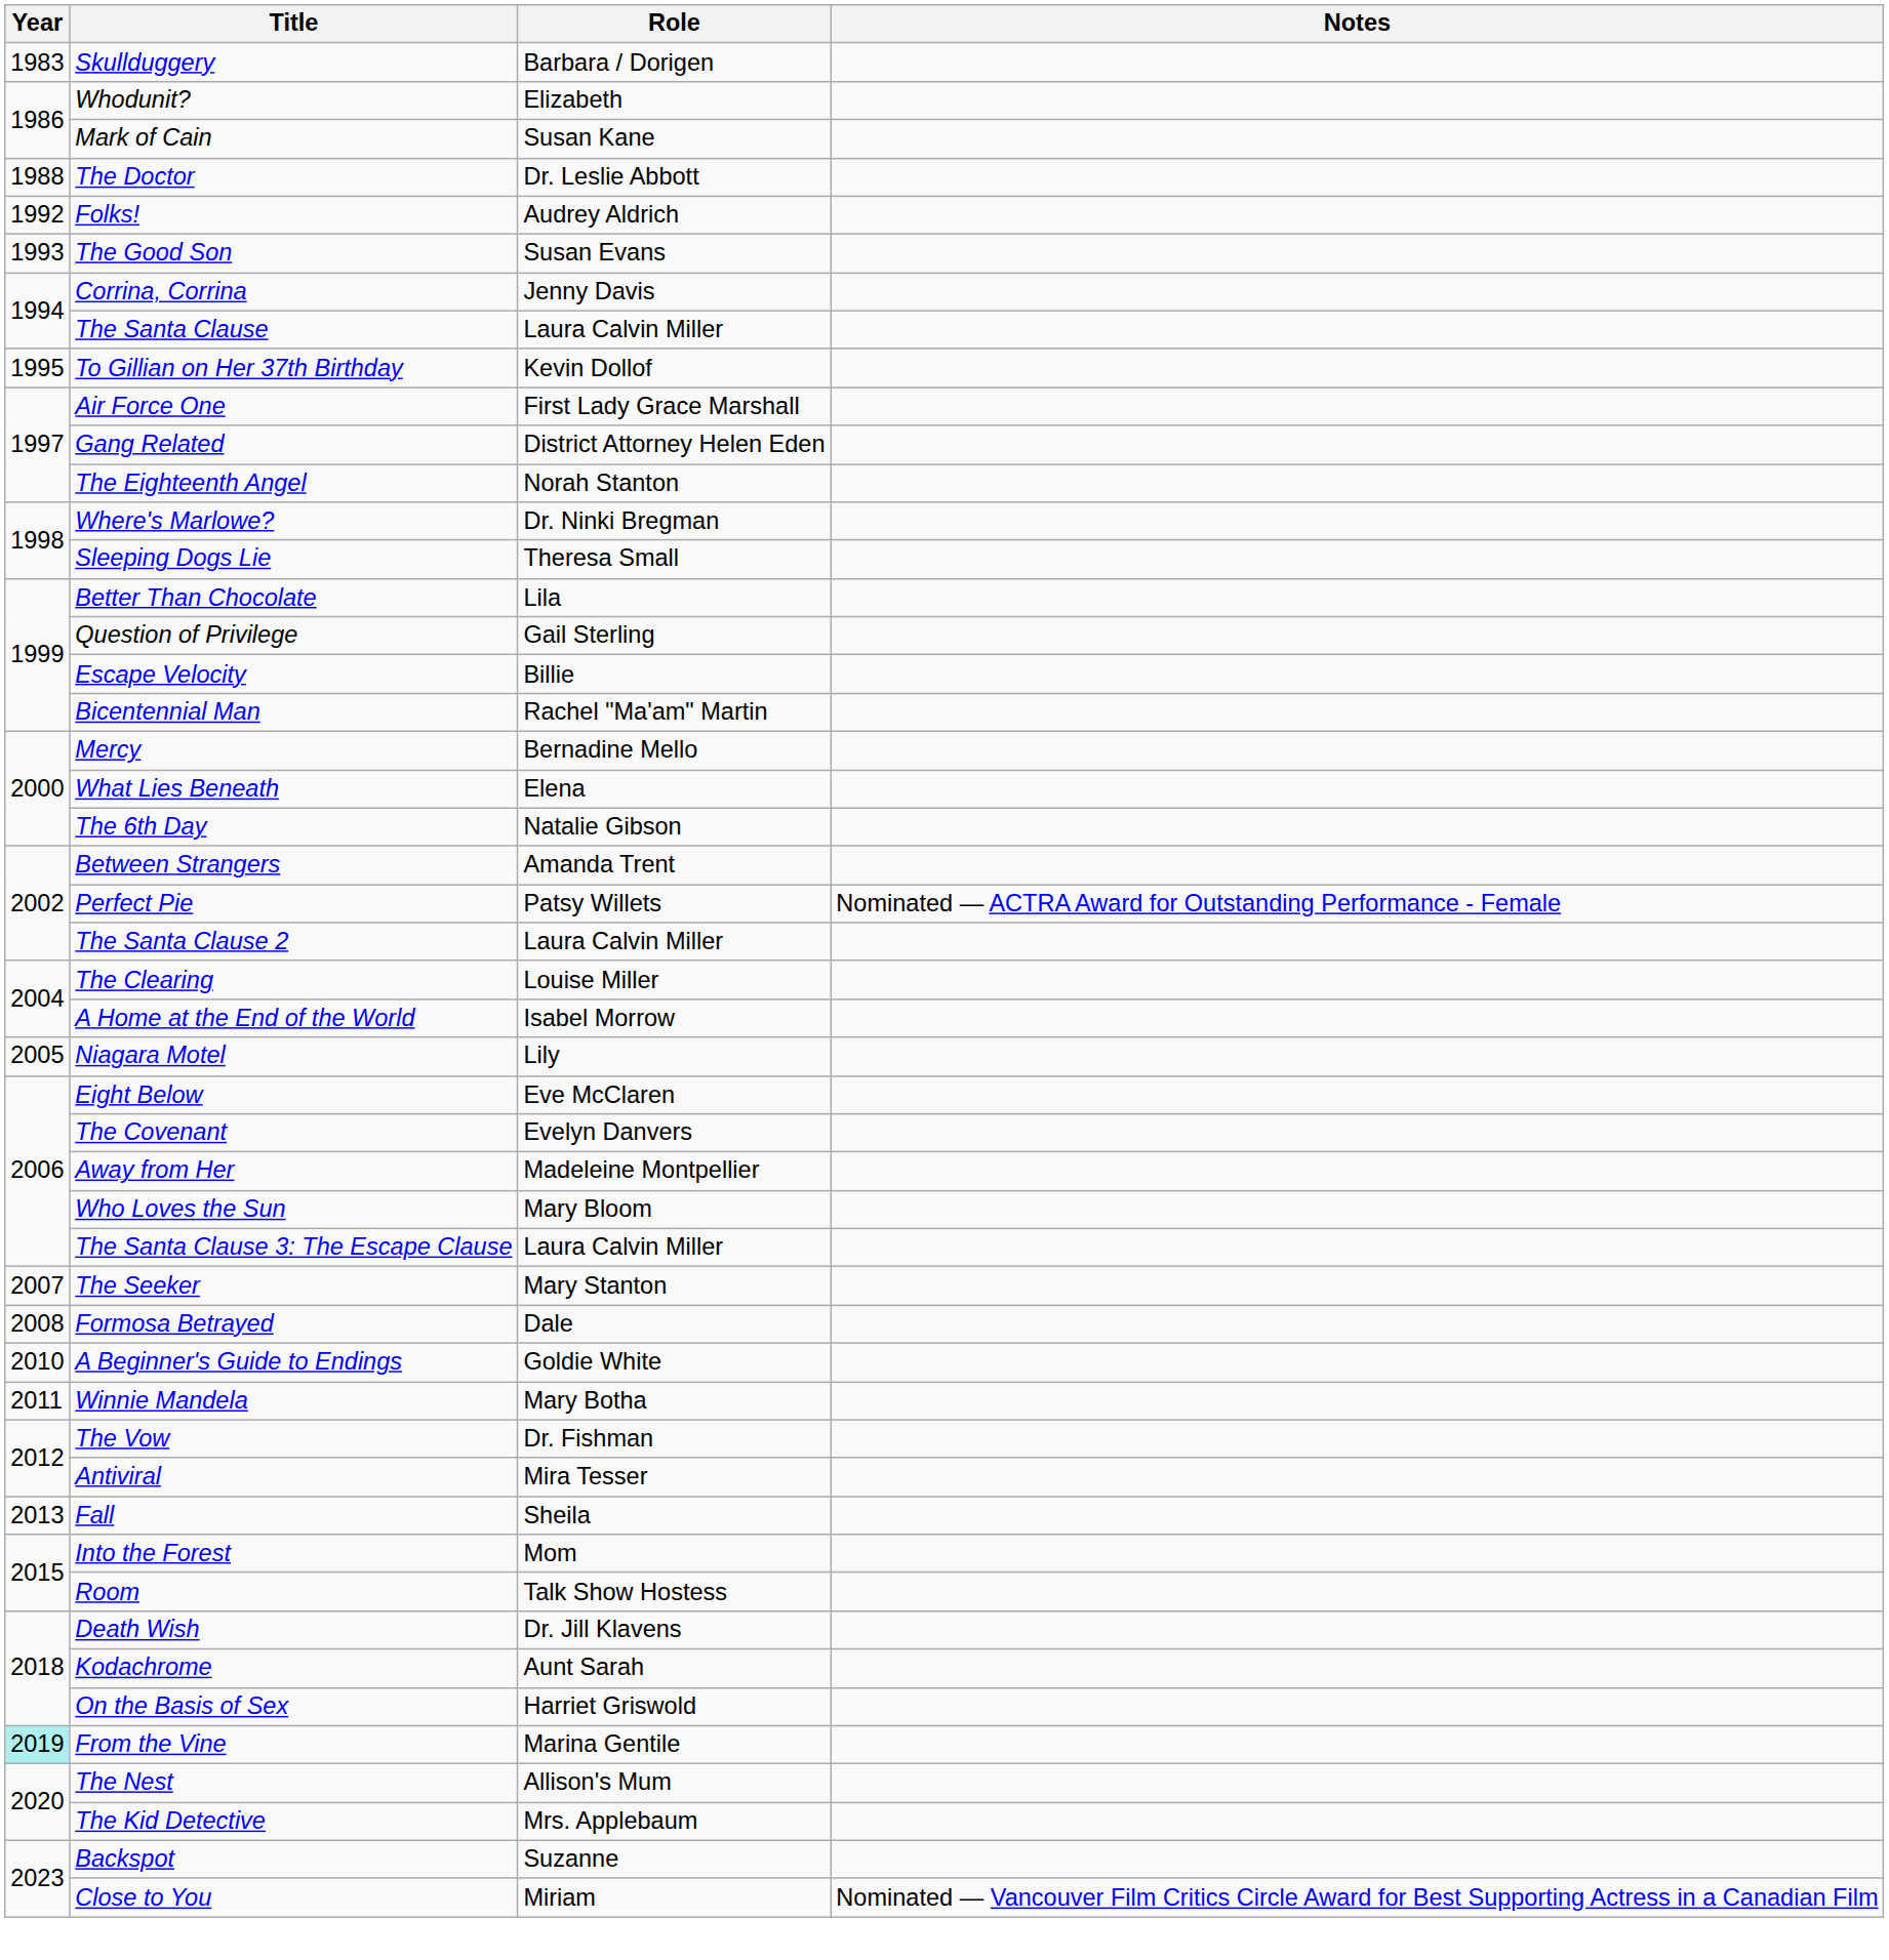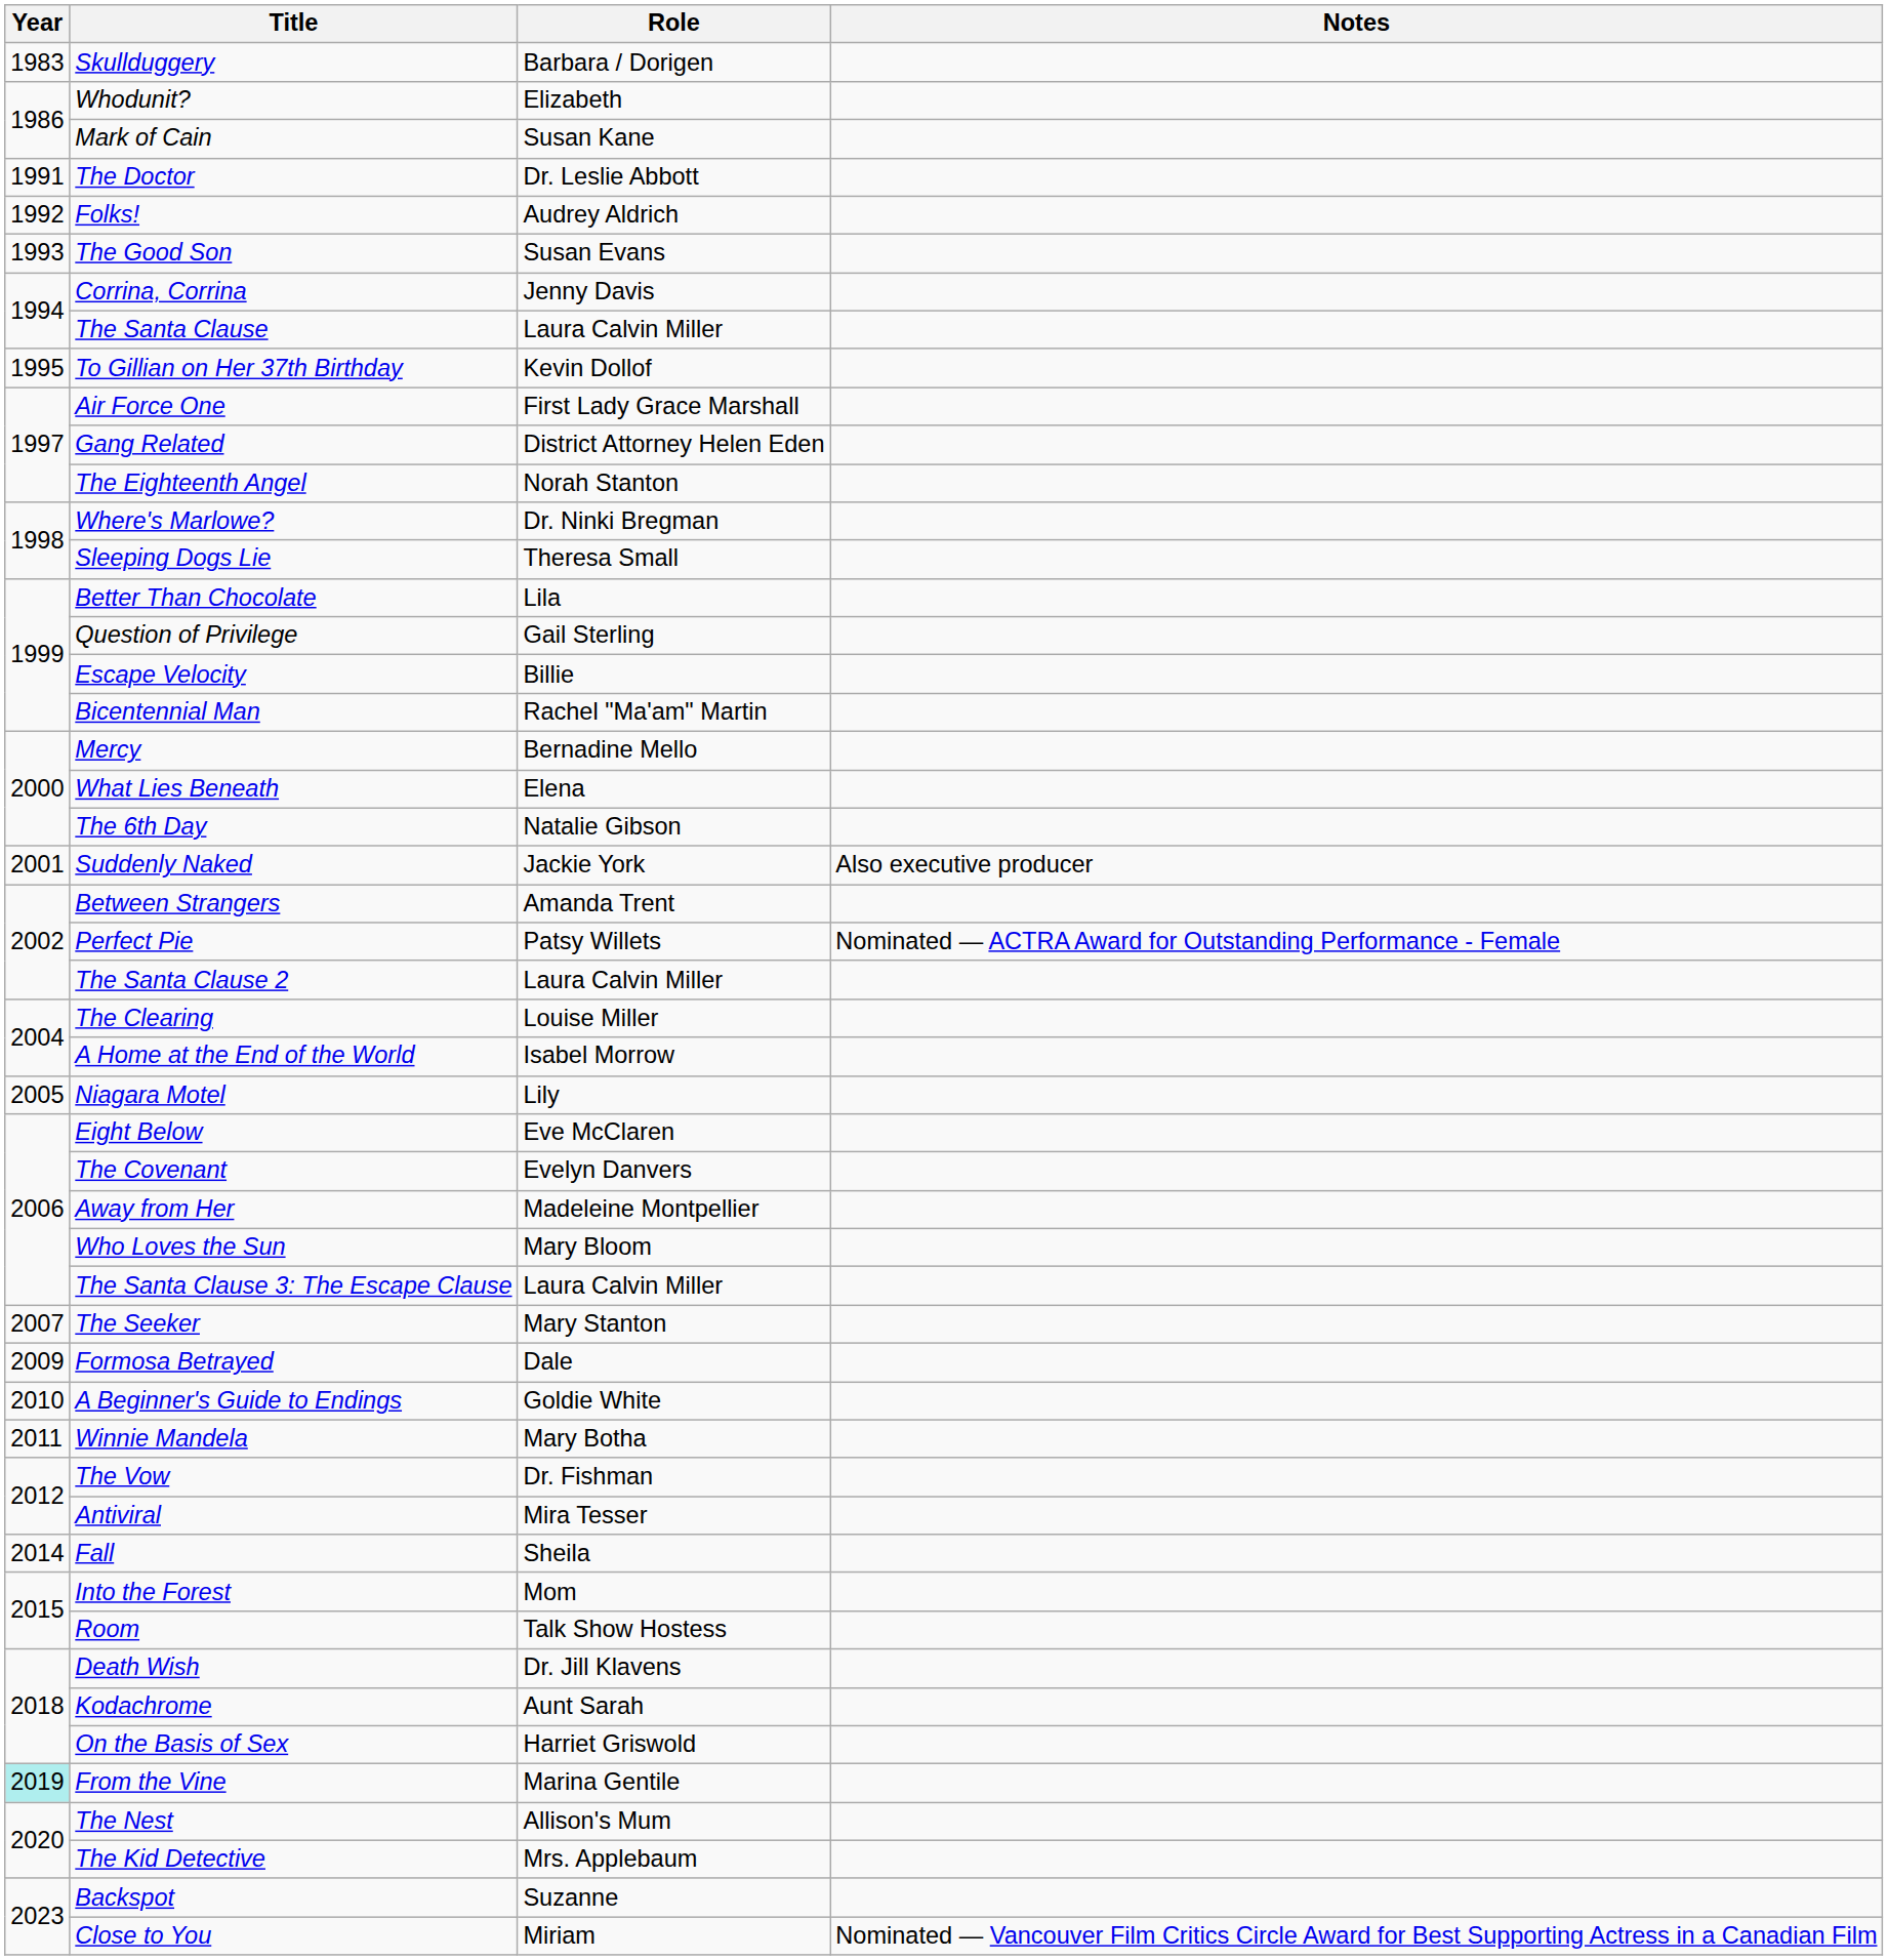The Doctor | Year: 1988 -> 1991
+ row: 2001 | Suddenly Naked | Jackie York | Also executive producer
Formosa Betrayed | Year: 2008 -> 2009
Fall | Year: 2013 -> 2014
